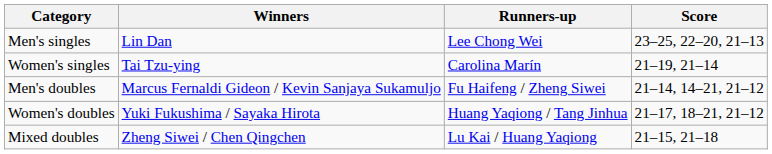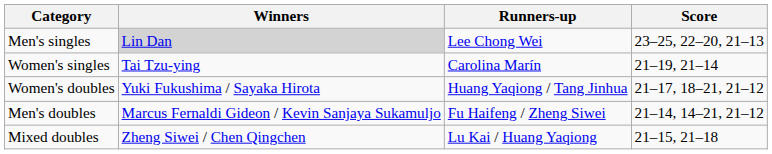Men's singles | Winners: no background -> lightgrey background
rows swapped: Men's doubles <-> Women's doubles
